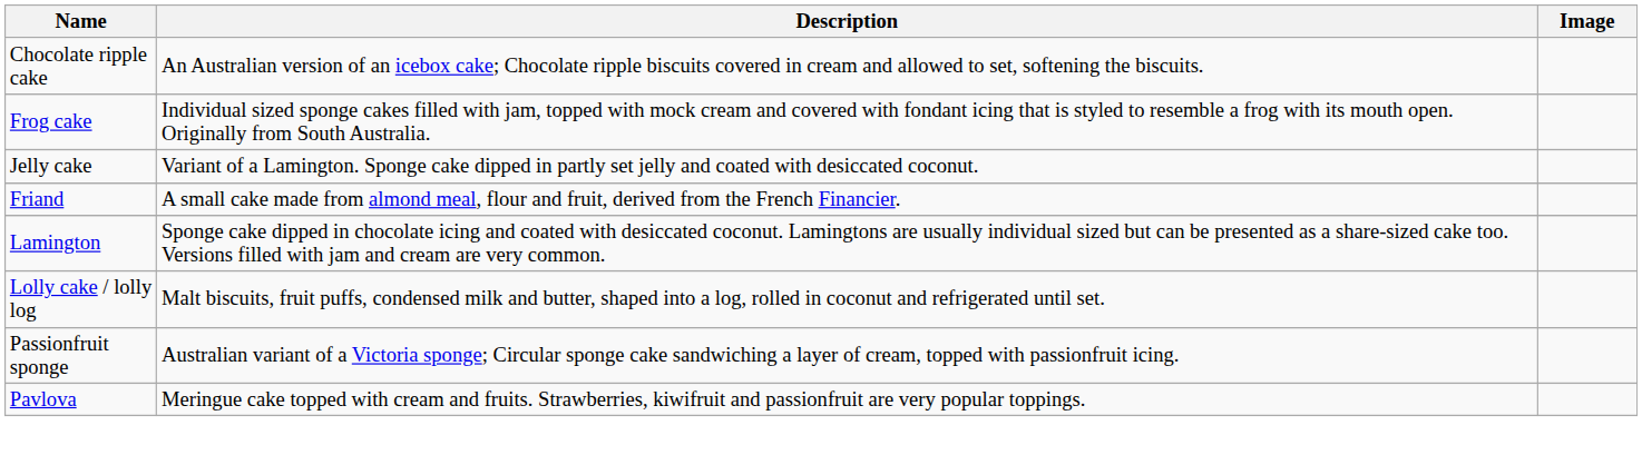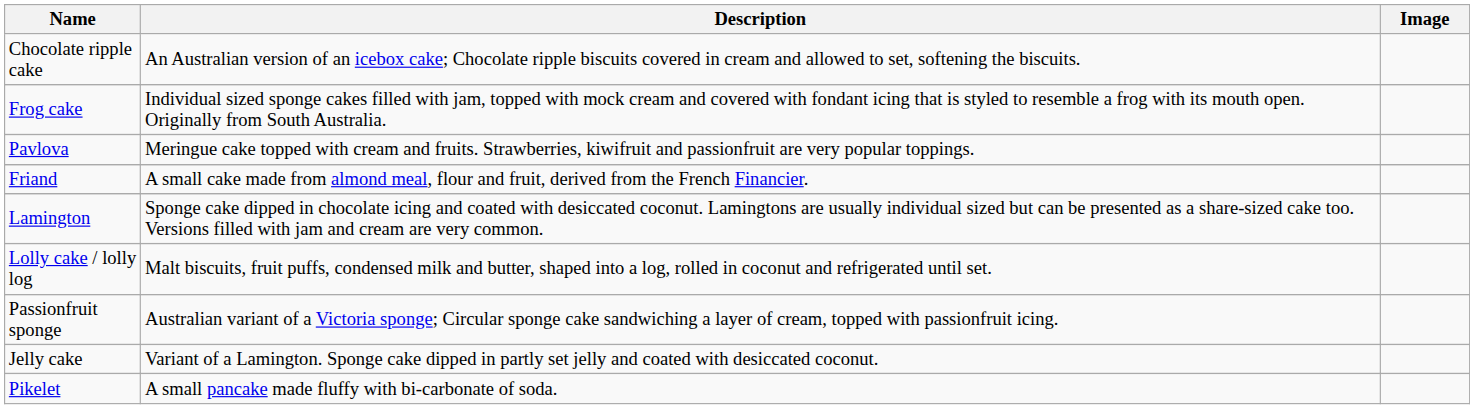rows swapped: Jelly cake <-> Pavlova
+ row: Pikelet | A small pancake made fluffy with bi-carbonate of soda.
